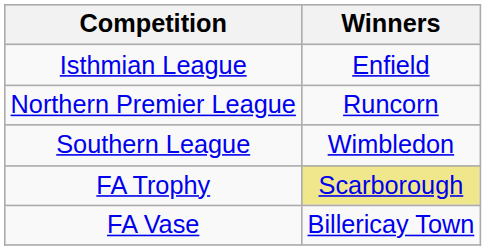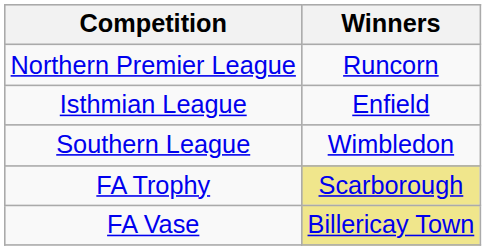rows swapped: Isthmian League <-> Northern Premier League
FA Vase | Winners: no background -> khaki background
